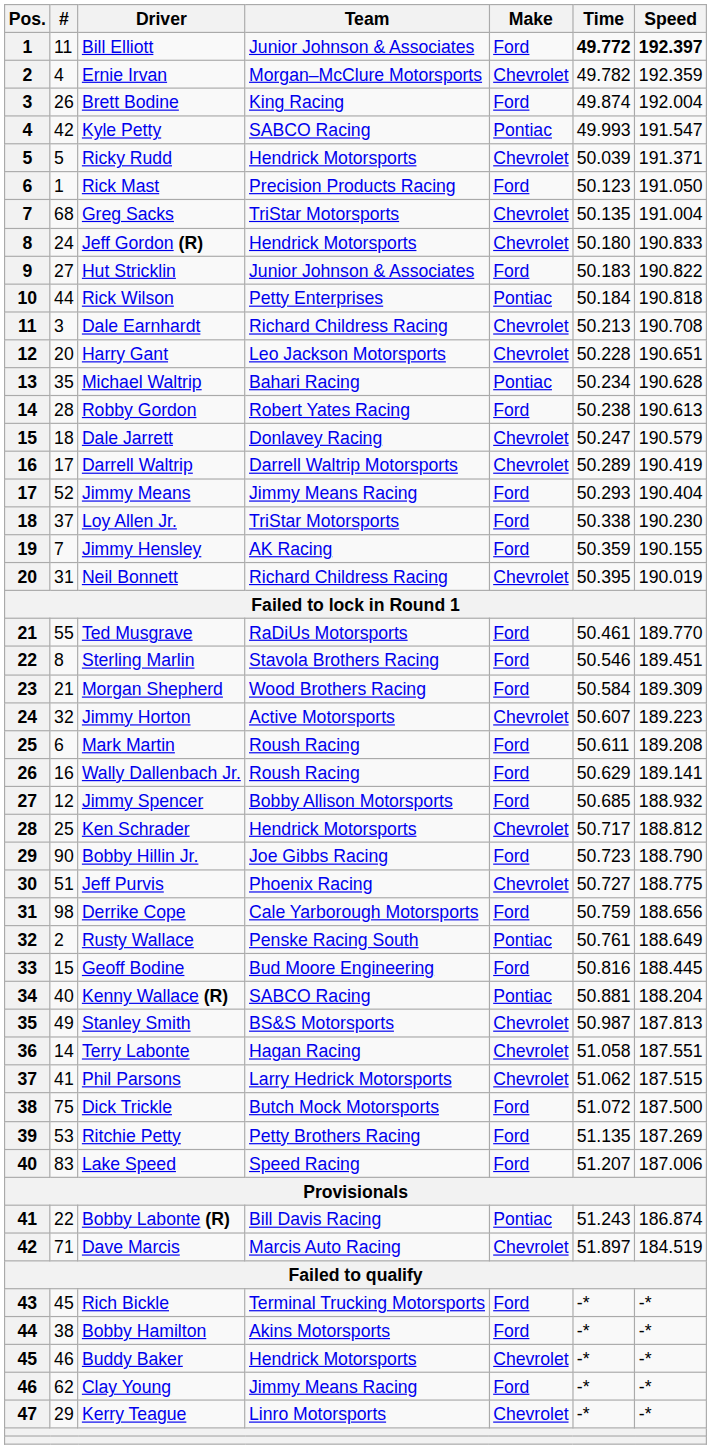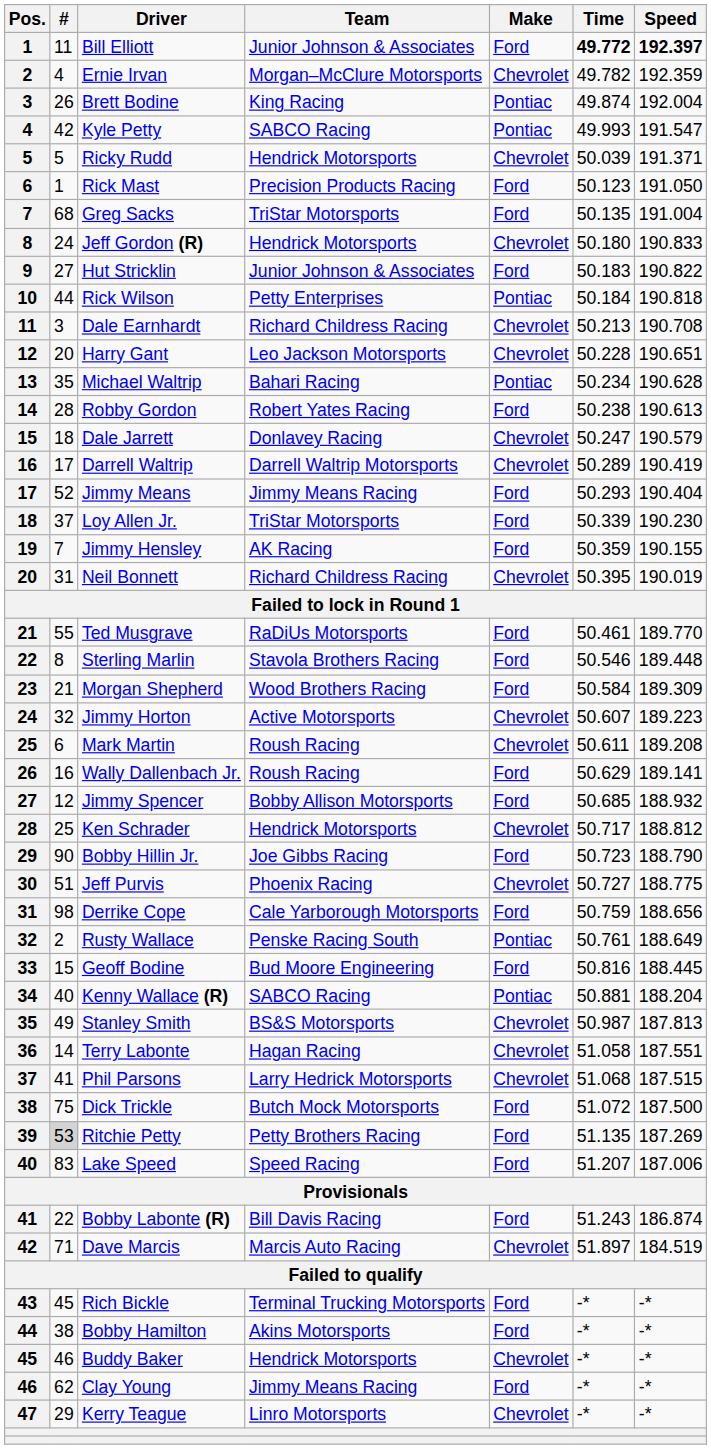Brett Bodine | Make: Ford -> Pontiac
Greg Sacks | Make: Chevrolet -> Ford
Loy Allen Jr. | Time: 50.338 -> 50.339
Sterling Marlin | Speed: 189.451 -> 189.448
Mark Martin | Make: Ford -> Chevrolet
Phil Parsons | Time: 51.062 -> 51.068
Ritchie Petty | #: no background -> lightgrey background
Bobby Labonte (R) | Make: Pontiac -> Ford
